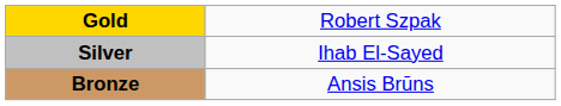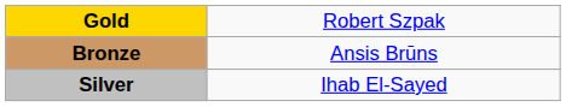rows swapped: Silver <-> Bronze
